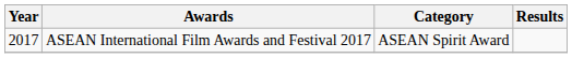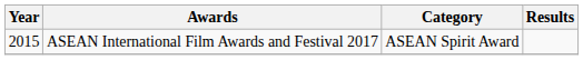ASEAN International Film Awards and Festival 2017 | Year: 2017 -> 2015
